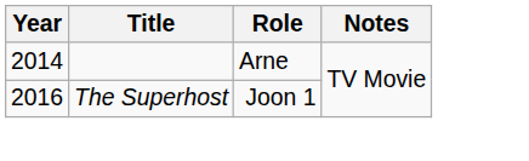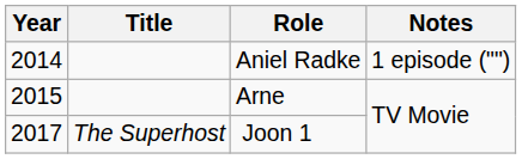+ row: 2014 | Aniel Radke | 1 episode ("")
Arne | Year: 2014 -> 2015
Joon 1 | Year: 2016 -> 2017
